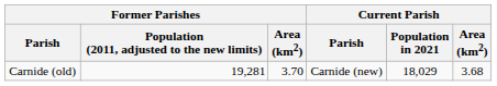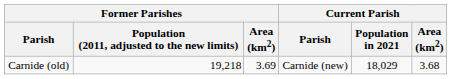Carnide (old) | column 2: 19,281 -> 19,218
Carnide (old) | Former Parishes / Area (km2): 3.70 -> 3.69
